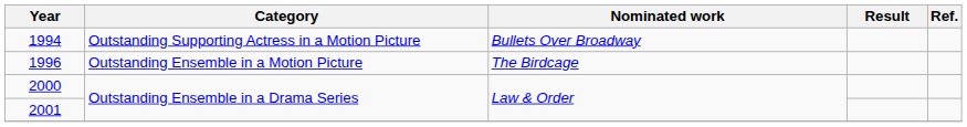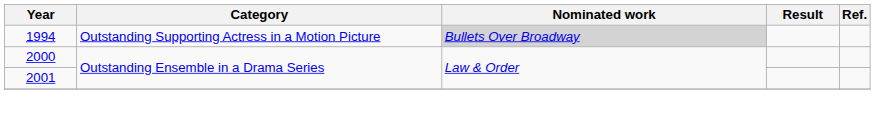1994 | Nominated work: no background -> lightgrey background
- row: 1996 | Outstanding Ensemble in a Motion Picture | The Birdcage
